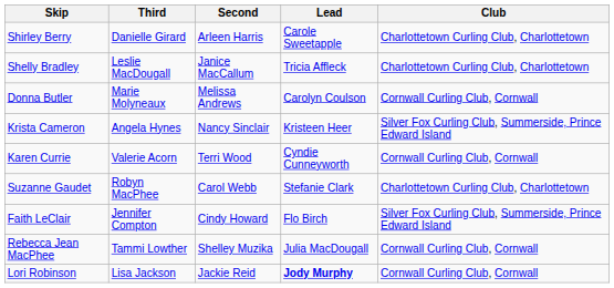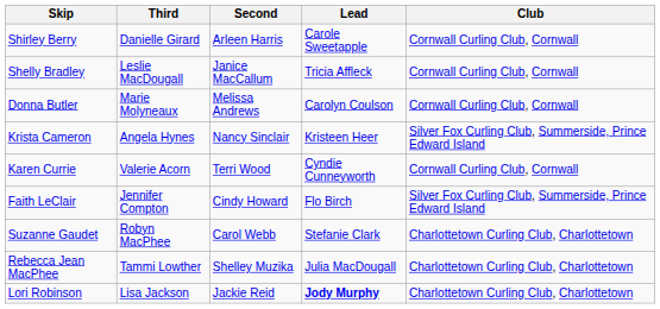Shirley Berry | Club: Charlottetown Curling Club, Charlottetown -> Cornwall Curling Club, Cornwall
Shelly Bradley | Club: Charlottetown Curling Club, Charlottetown -> Cornwall Curling Club, Cornwall
rows swapped: Suzanne Gaudet <-> Faith LeClair
Rebecca Jean MacPhee | Club: Cornwall Curling Club, Cornwall -> Charlottetown Curling Club, Charlottetown
Lori Robinson | Club: Cornwall Curling Club, Cornwall -> Charlottetown Curling Club, Charlottetown
